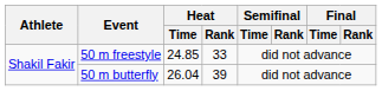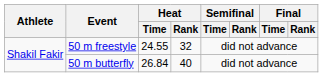50 m freestyle | Heat / Time: 24.85 -> 24.55
50 m freestyle | Heat / Rank: 33 -> 32
50 m butterfly | Heat / Time: 26.04 -> 26.84
50 m butterfly | Heat / Rank: 39 -> 40
